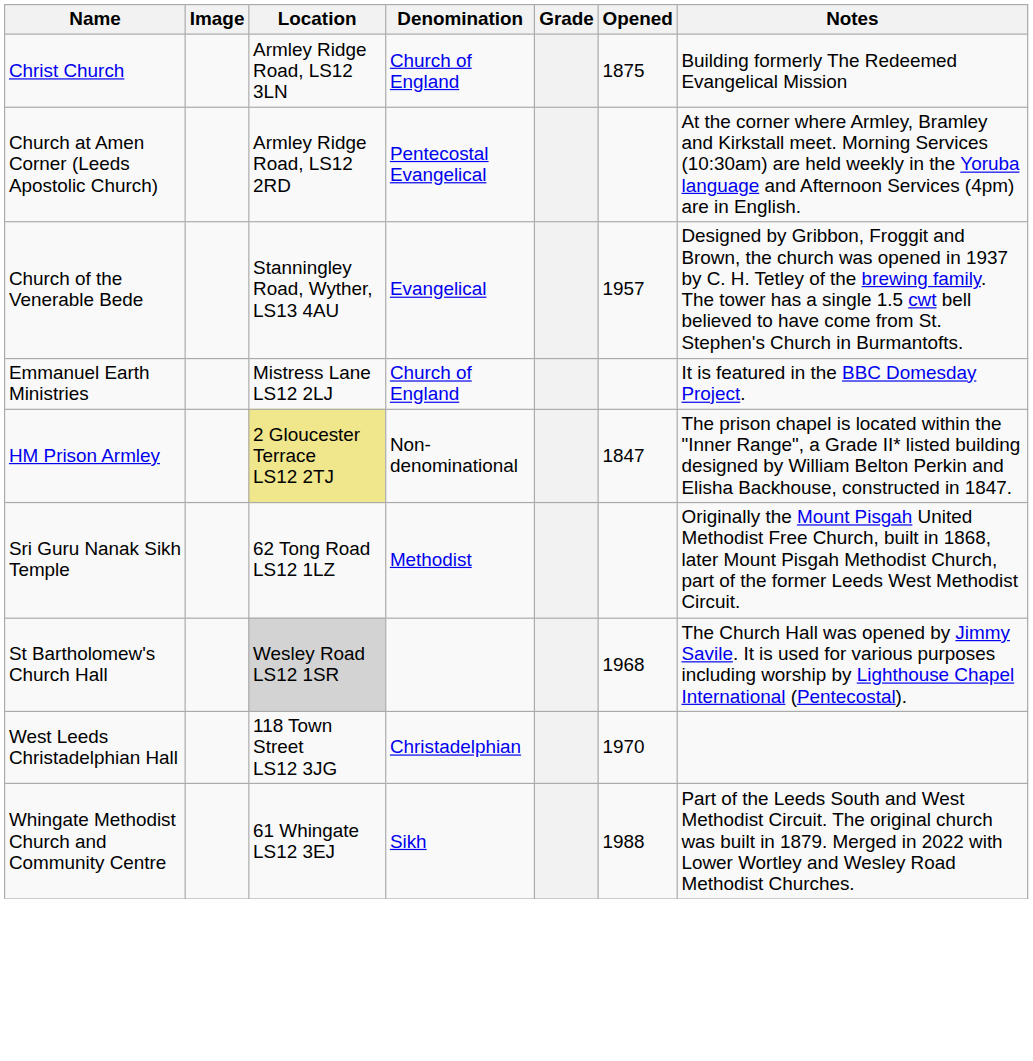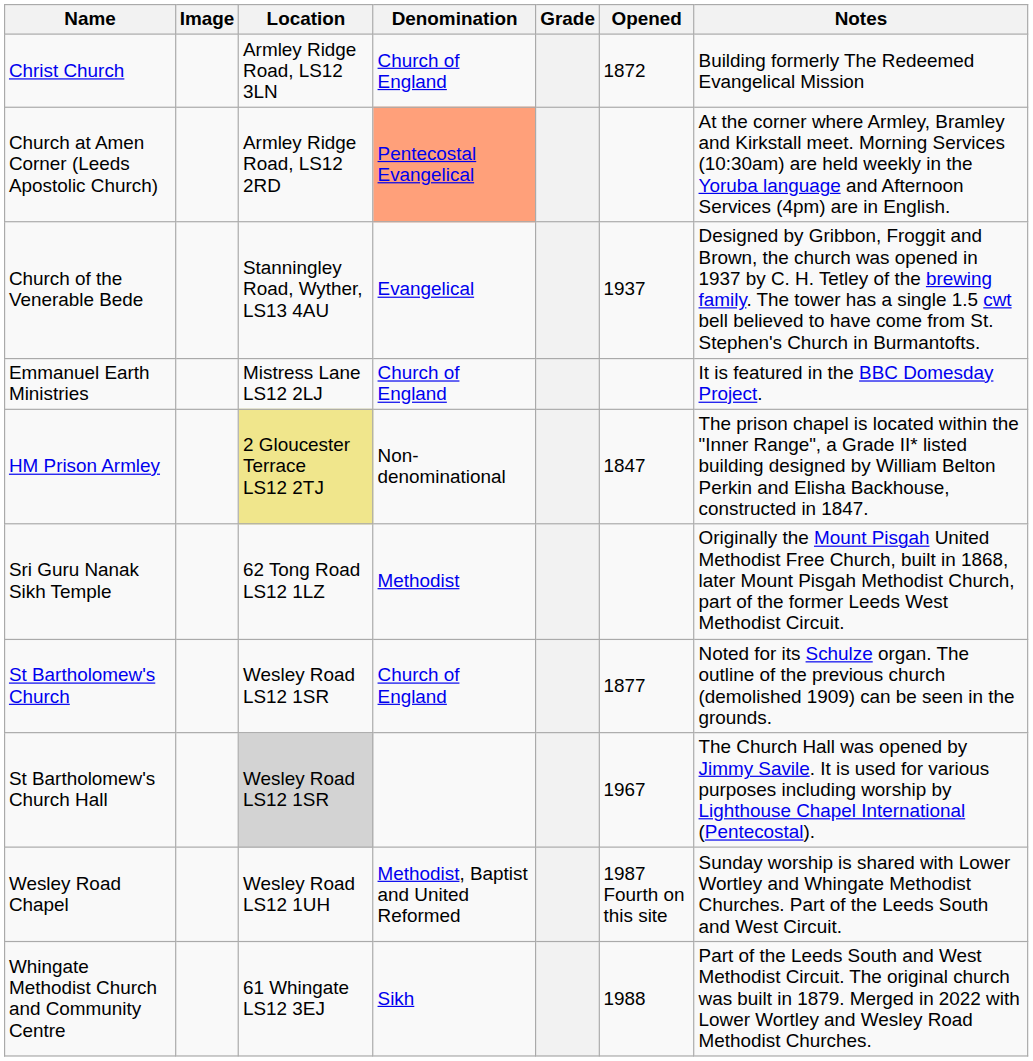Christ Church | Opened: 1875 -> 1872
Church at Amen Corner (Leeds Apostolic Church) | Denomination: no background -> lightsalmon background
Church of the Venerable Bede | Opened: 1957 -> 1937
+ row: St Bartholomew's Church | Wesley Road LS12 1SR | Church of England | 1877 | Noted for its Schulze organ. The outline of the previous church (demolished 1909) can be seen in the grounds.
St Bartholomew's Church Hall | Opened: 1968 -> 1967
+ row: Wesley Road Chapel | Wesley Road LS12 1UH | Methodist, Baptist and United Reformed | 1987 Fourth on this site | Sunday worship is shared with Lower Wortley and Whingate Methodist Churches. Part of the Leeds South and West Circuit.
- row: West Leeds Christadelphian Hall | 118 Town Street LS12 3JG | Christadelphian | 1970
